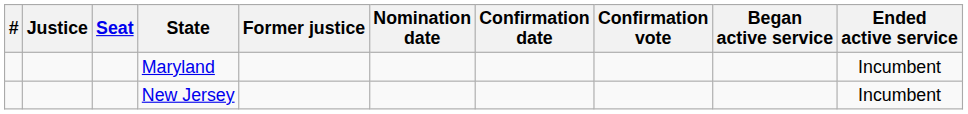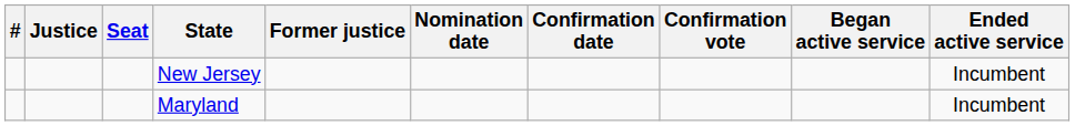rows swapped: Maryland <-> New Jersey
